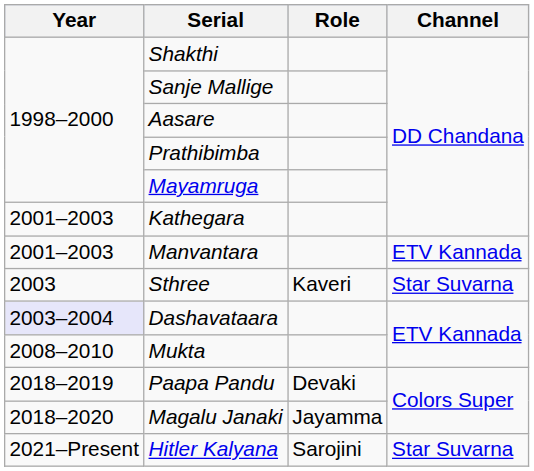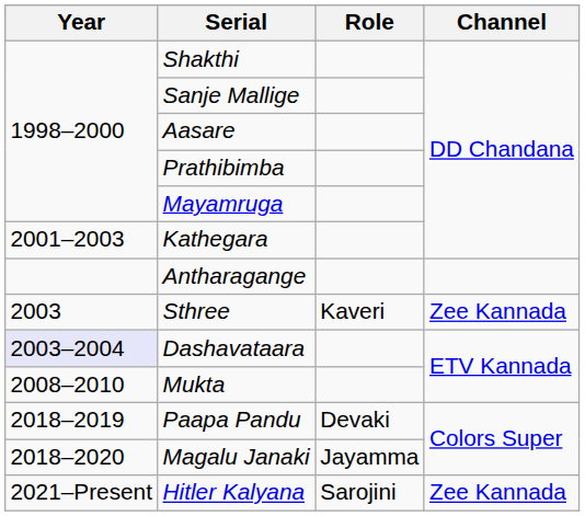+ row: Antharagange
- row: 2001–2003 | Manvantara | ETV Kannada
Sthree | Channel: Star Suvarna -> Zee Kannada
Hitler Kalyana | Channel: Star Suvarna -> Zee Kannada
